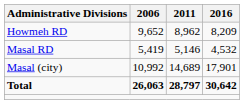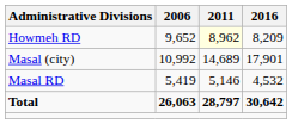Howmeh RD | 2011: no background -> lightyellow background
rows swapped: Masal RD <-> Masal (city)
